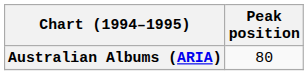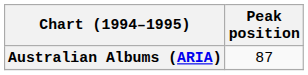Australian Albums (ARIA) | Peak position: 80 -> 87
